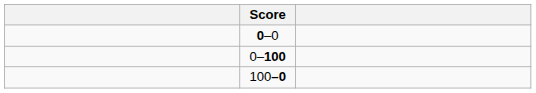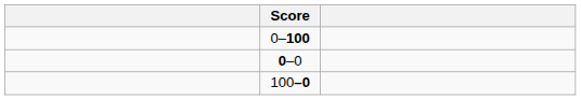rows swapped: 0–100 <-> 0–0
